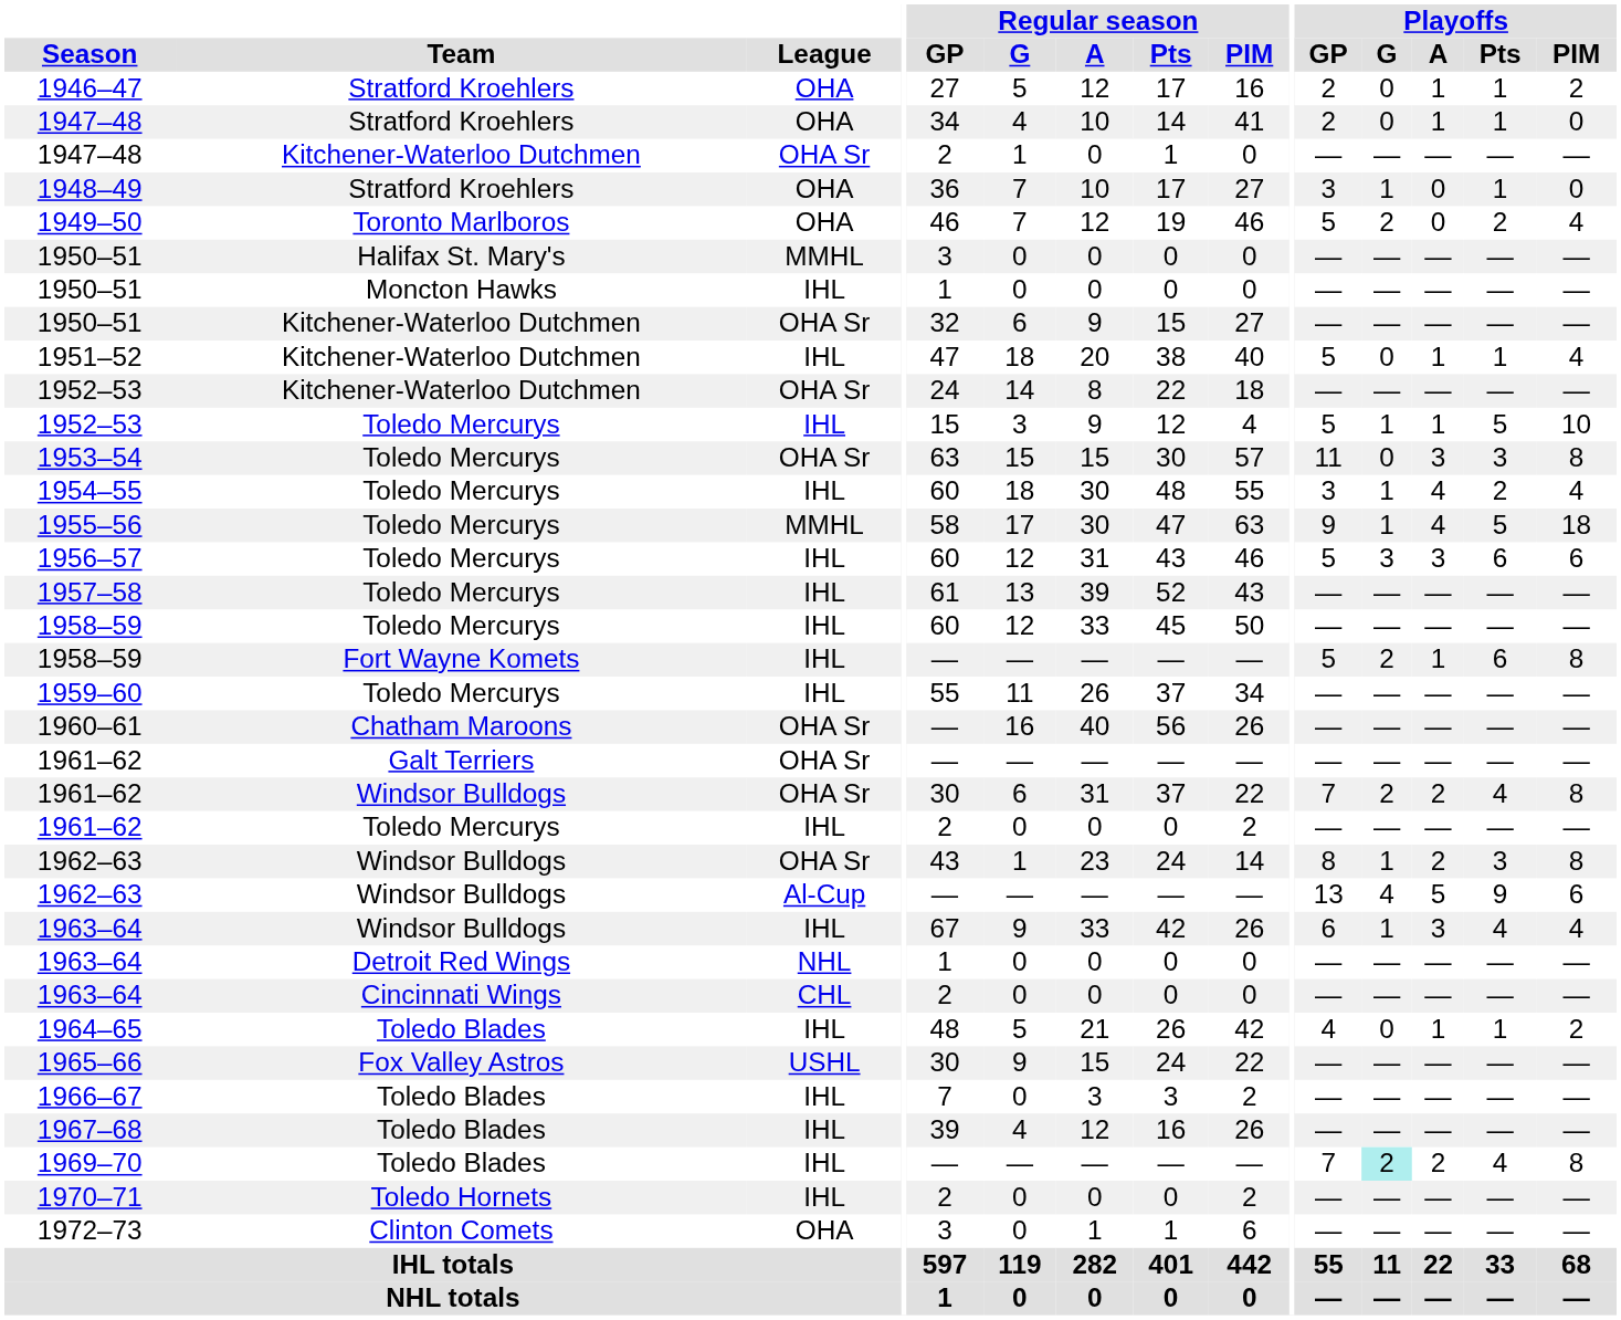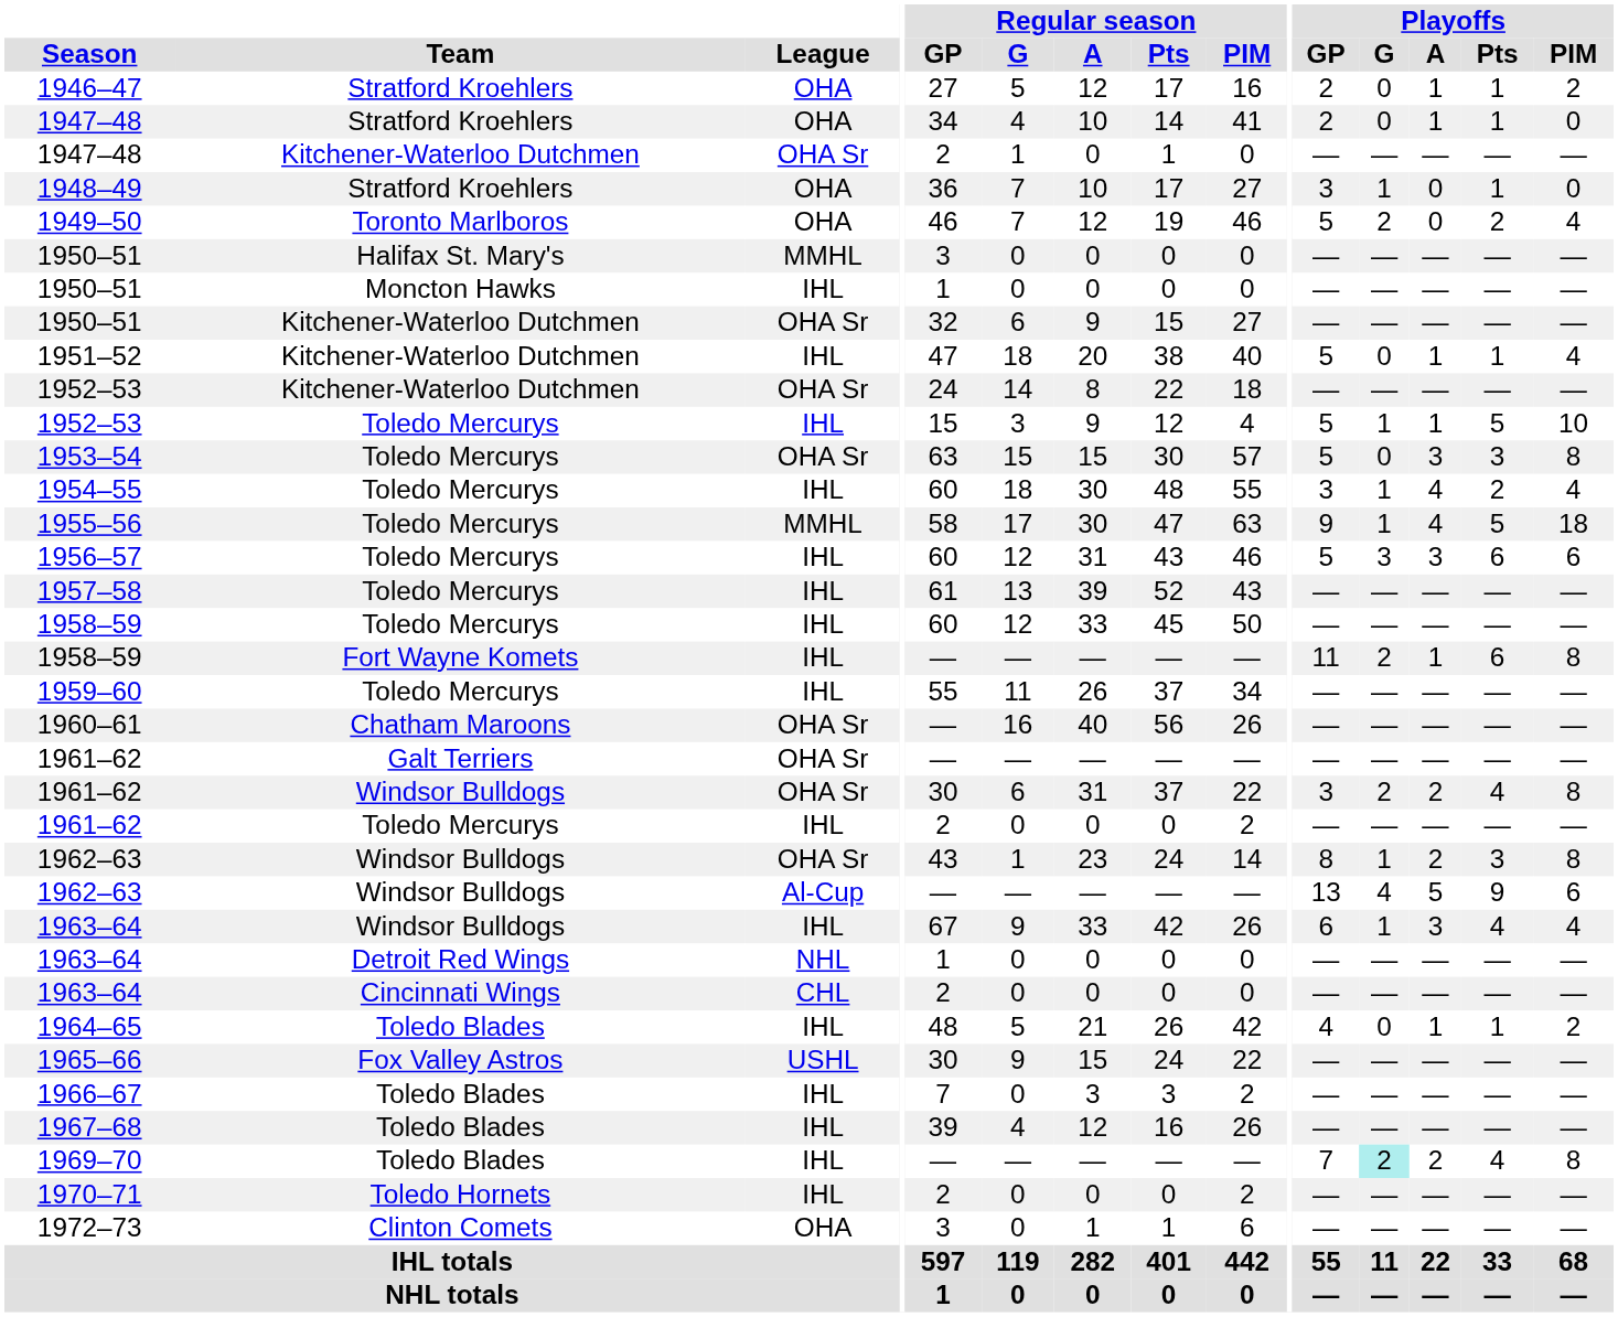1953–54 | Playoffs / GP: 11 -> 5
1958–59 / Fort Wayne Komets | Playoffs / GP: 5 -> 11
1961–62 / Windsor Bulldogs | Playoffs / GP: 7 -> 3
